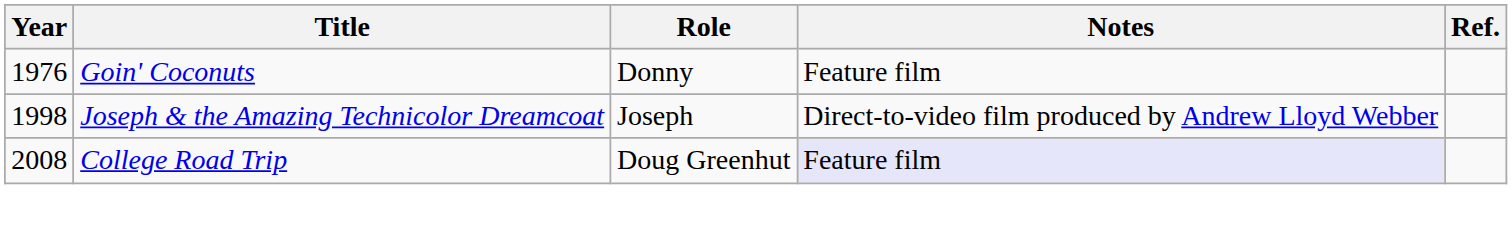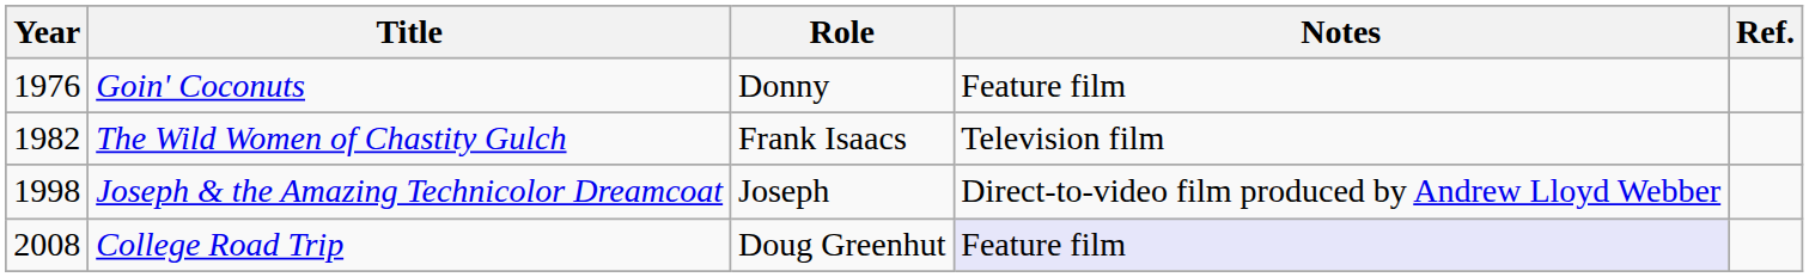+ row: 1982 | The Wild Women of Chastity Gulch | Frank Isaacs | Television film
